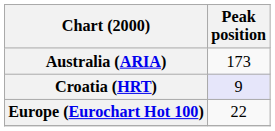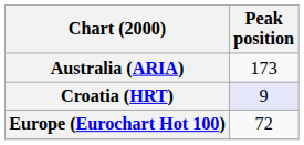Europe (Eurochart Hot 100) | Peak position: 22 -> 72
